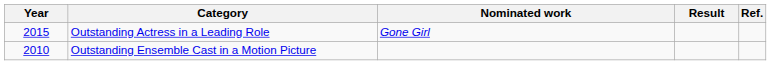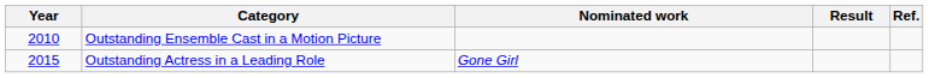rows swapped: Outstanding Ensemble Cast in a Motion Picture <-> Outstanding Actress in a Leading Role
